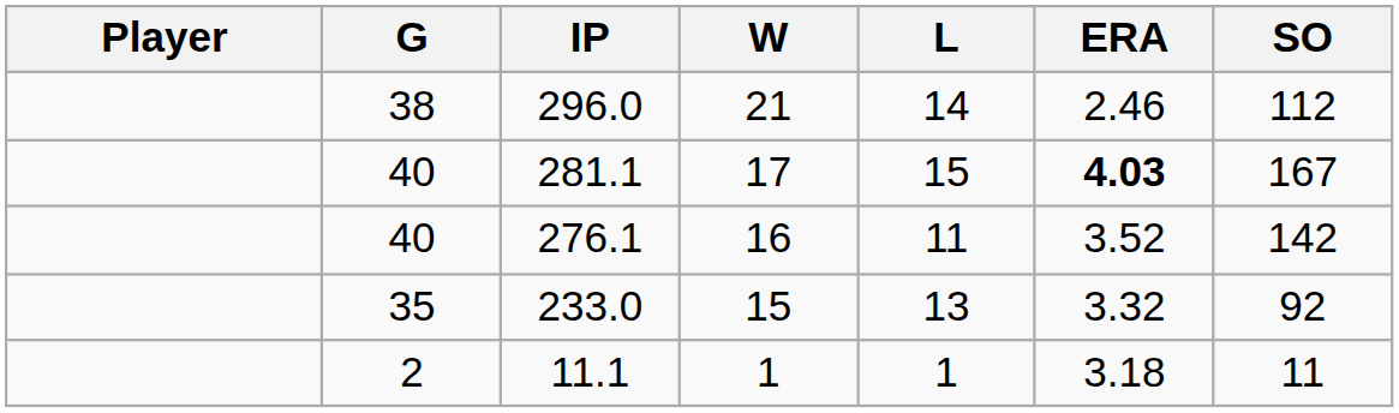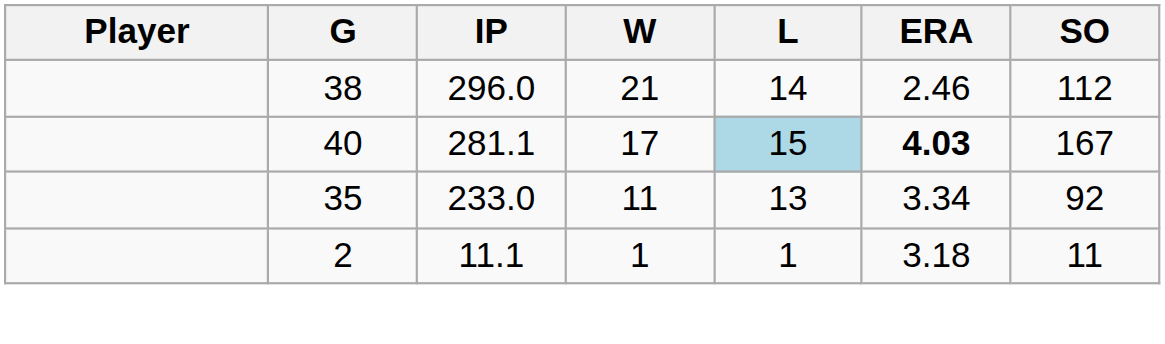281.1 | L: no background -> lightblue background
- row: 40 | 276.1 | 16 | 11 | 3.52 | 142
233.0 | W: 15 -> 11
233.0 | ERA: 3.32 -> 3.34
